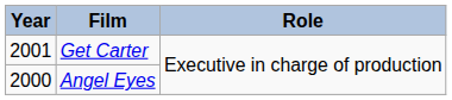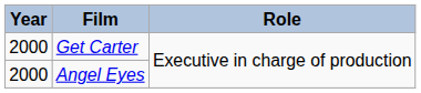Get Carter | Year: 2001 -> 2000
